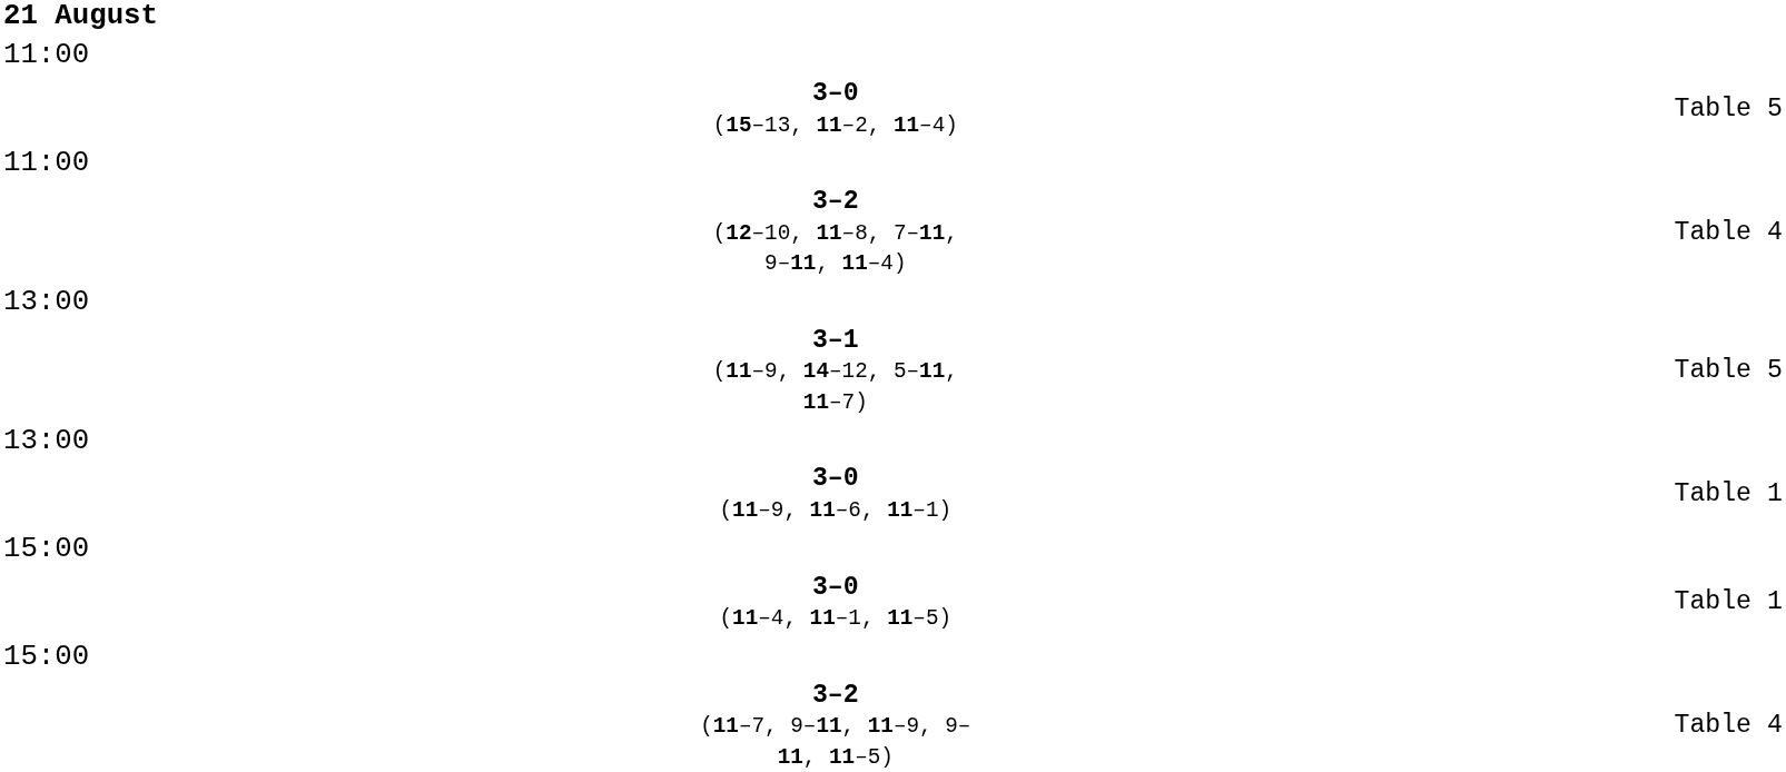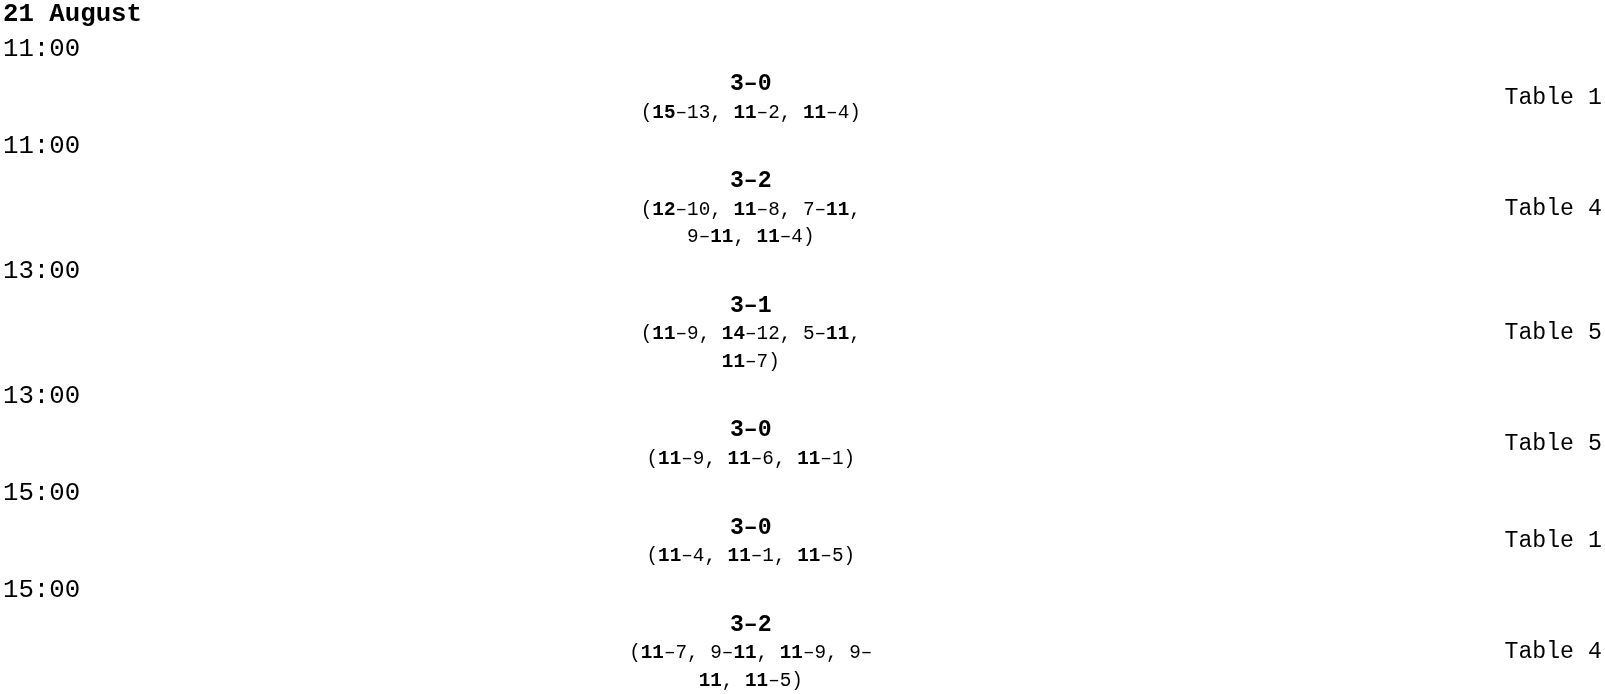3–0 (15–13, 11–2, 11–4) | column 4: Table 5 -> Table 1
3–0 (11–9, 11–6, 11–1) | column 4: Table 1 -> Table 5
